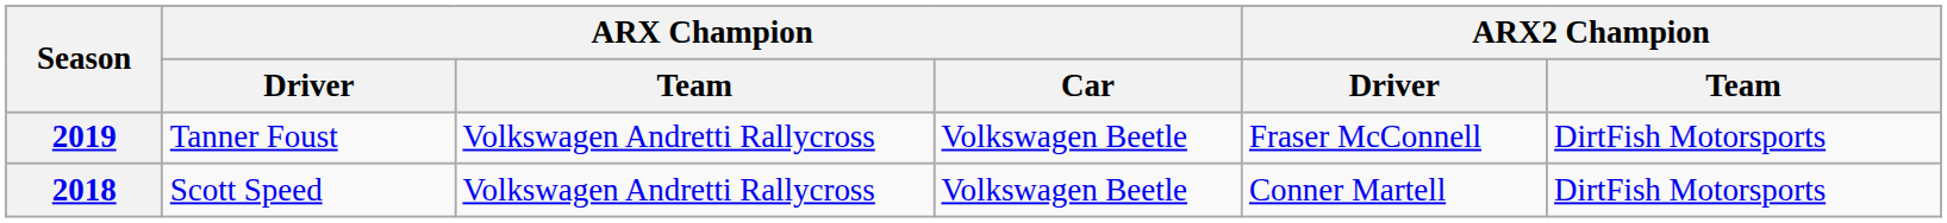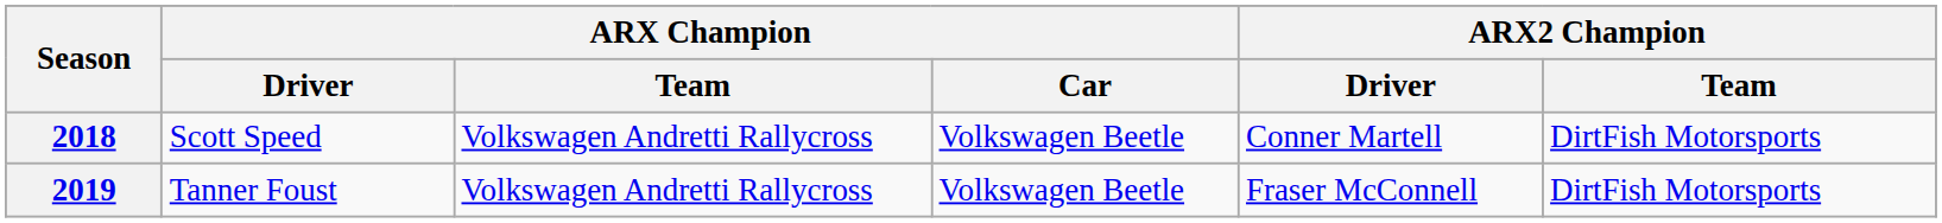rows swapped: 2018 <-> 2019
